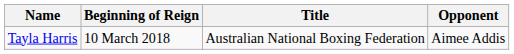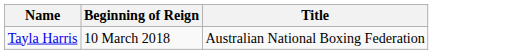- column: Opponent | Aimee Addis
